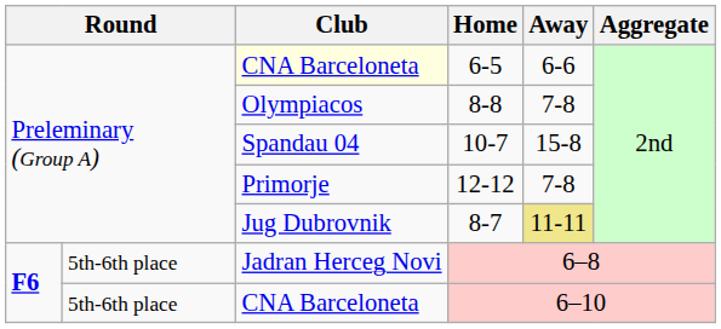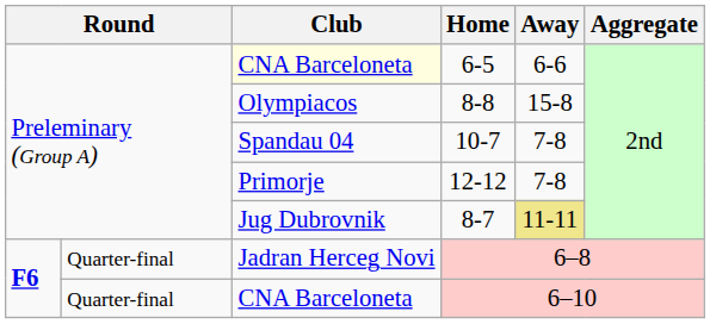8-8 | Away: 7-8 -> 15-8
10-7 | Away: 15-8 -> 7-8
6–8 | column 2: 5th-6th place -> Quarter-final
6–10 | column 2: 5th-6th place -> Quarter-final
